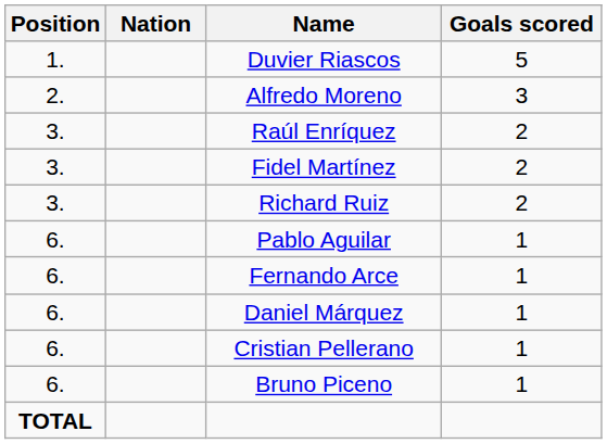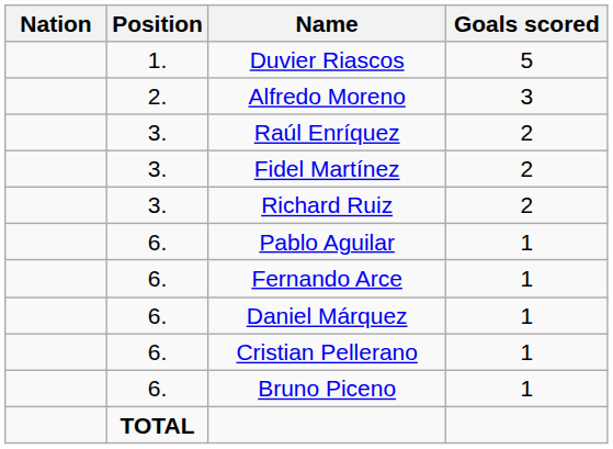columns swapped: Position <-> Nation
